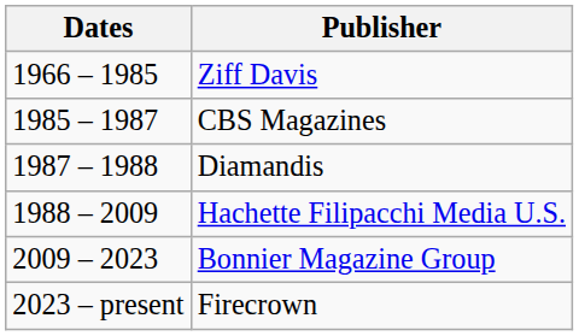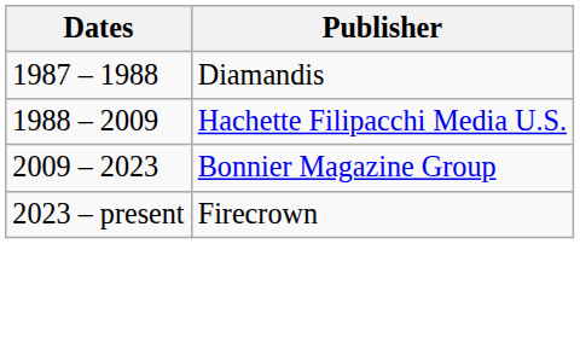- row: 1966 – 1985 | Ziff Davis
- row: 1985 – 1987 | CBS Magazines
